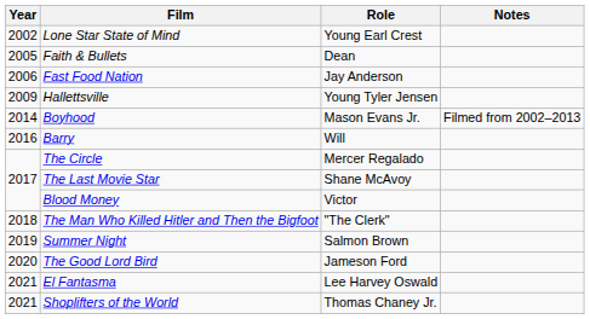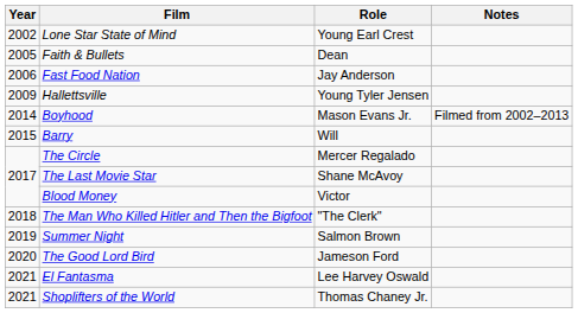Barry | Year: 2016 -> 2015
